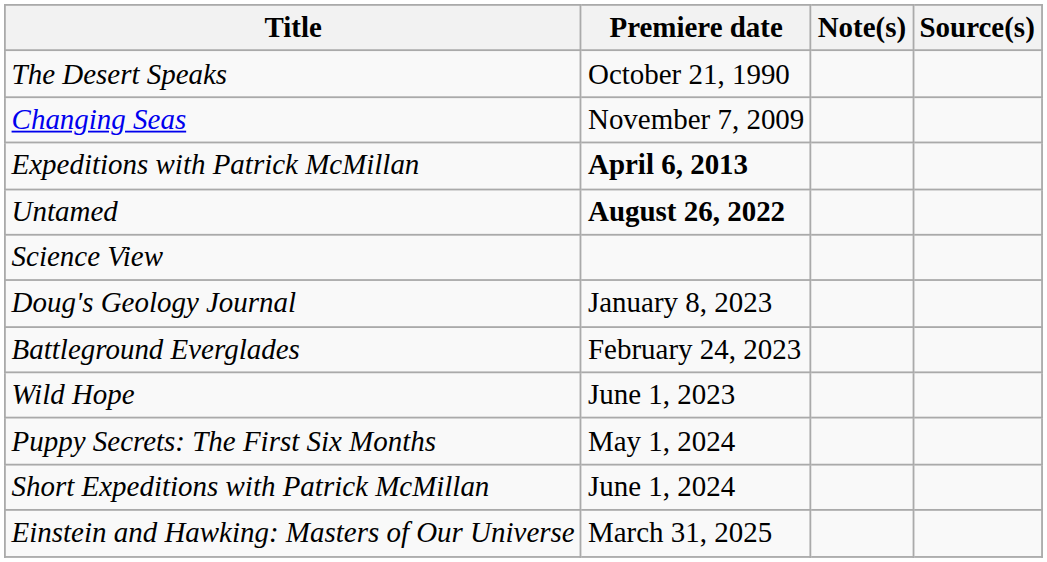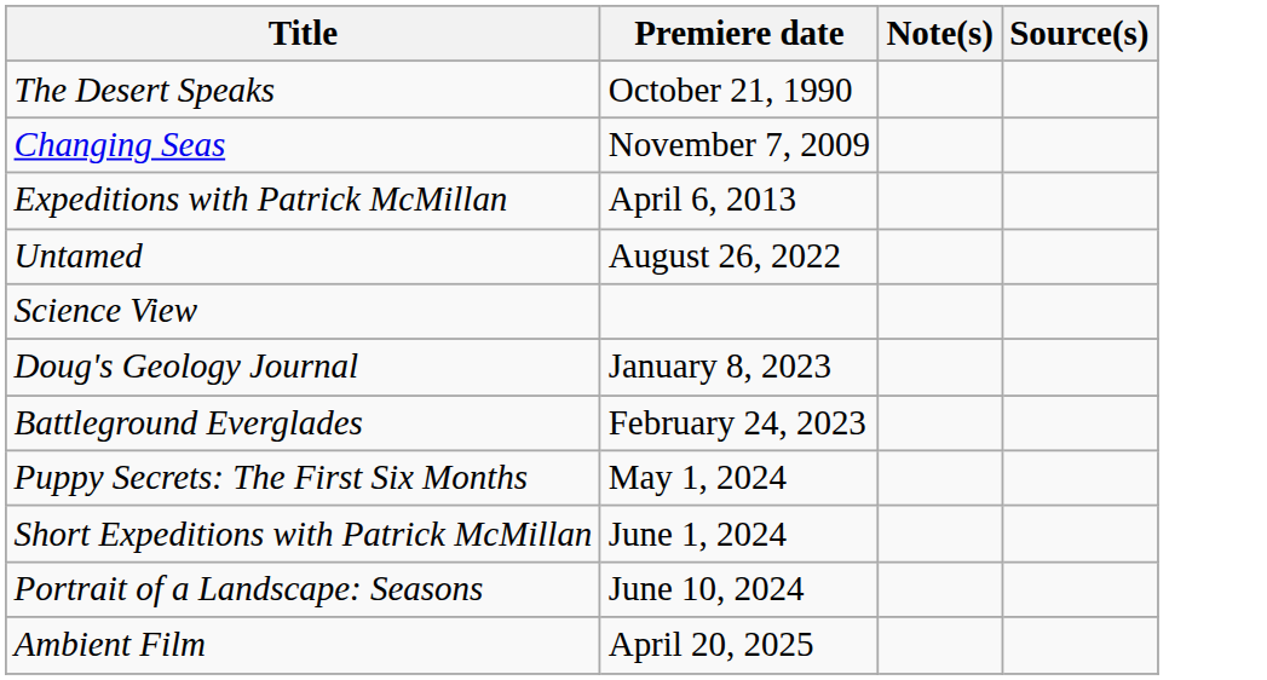Expeditions with Patrick McMillan | Premiere date: bold -> normal
Untamed | Premiere date: bold -> normal
- row: Wild Hope | June 1, 2023
+ row: Portrait of a Landscape: Seasons | June 10, 2024
- row: Einstein and Hawking: Masters of Our Universe | March 31, 2025
+ row: Ambient Film | April 20, 2025
